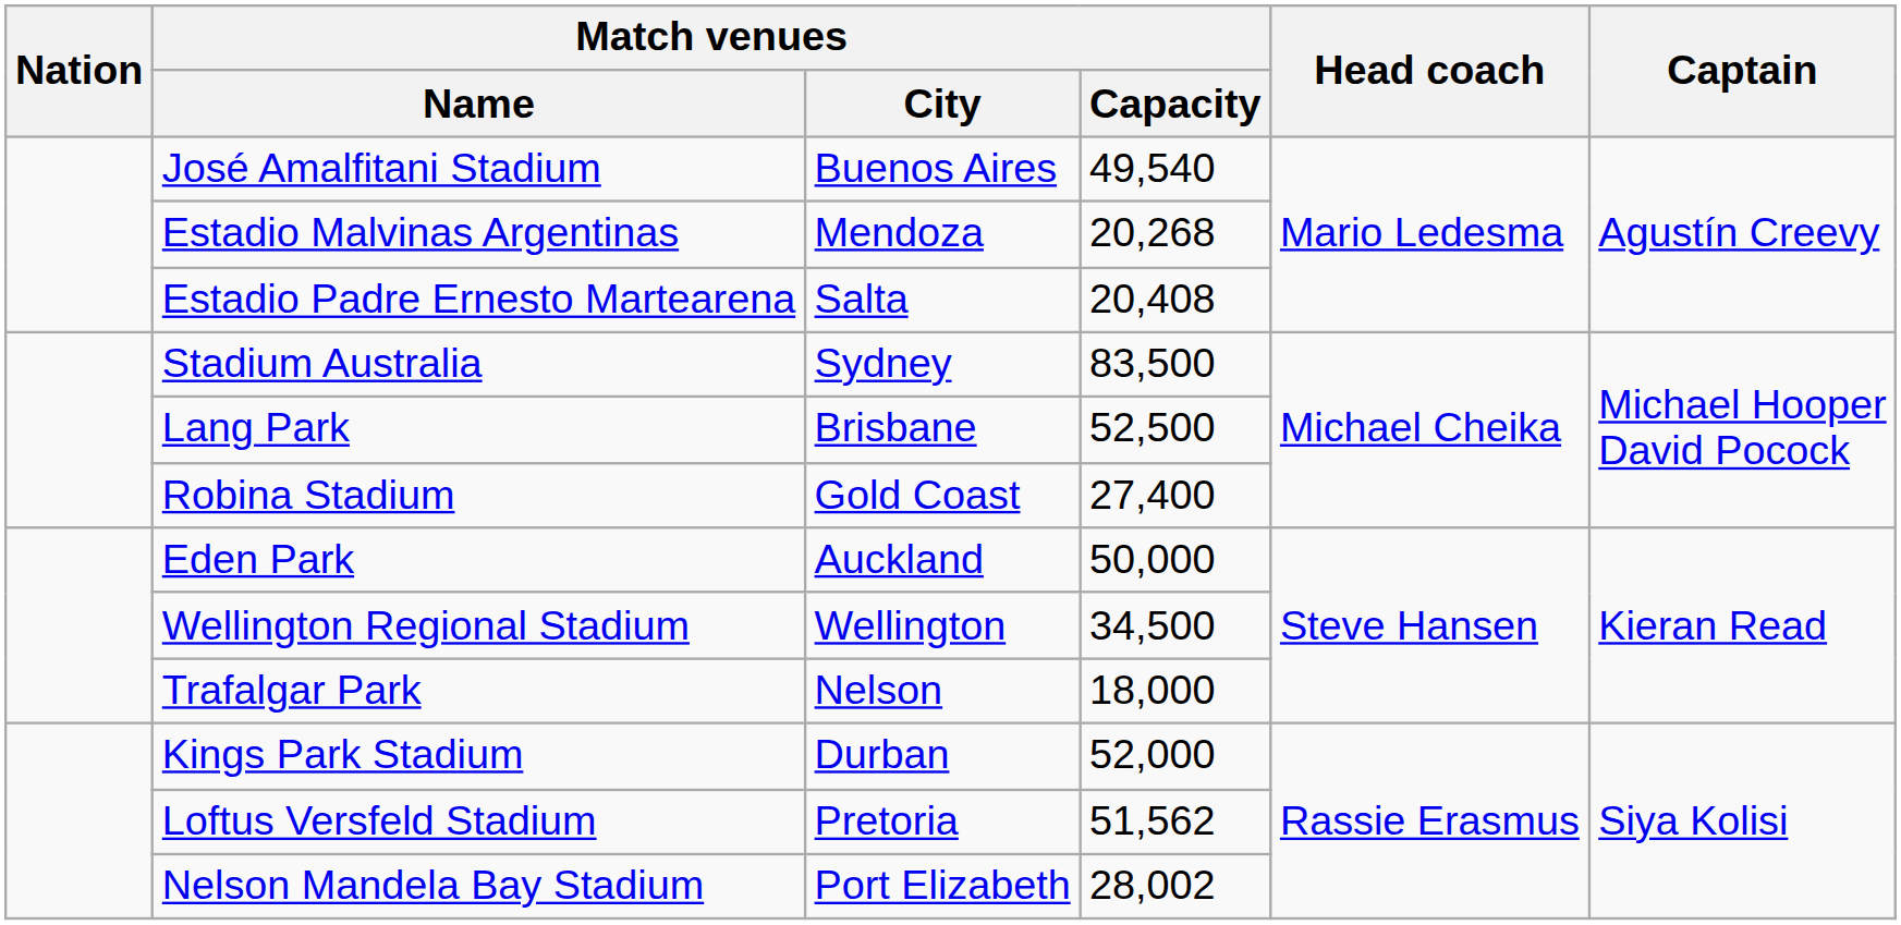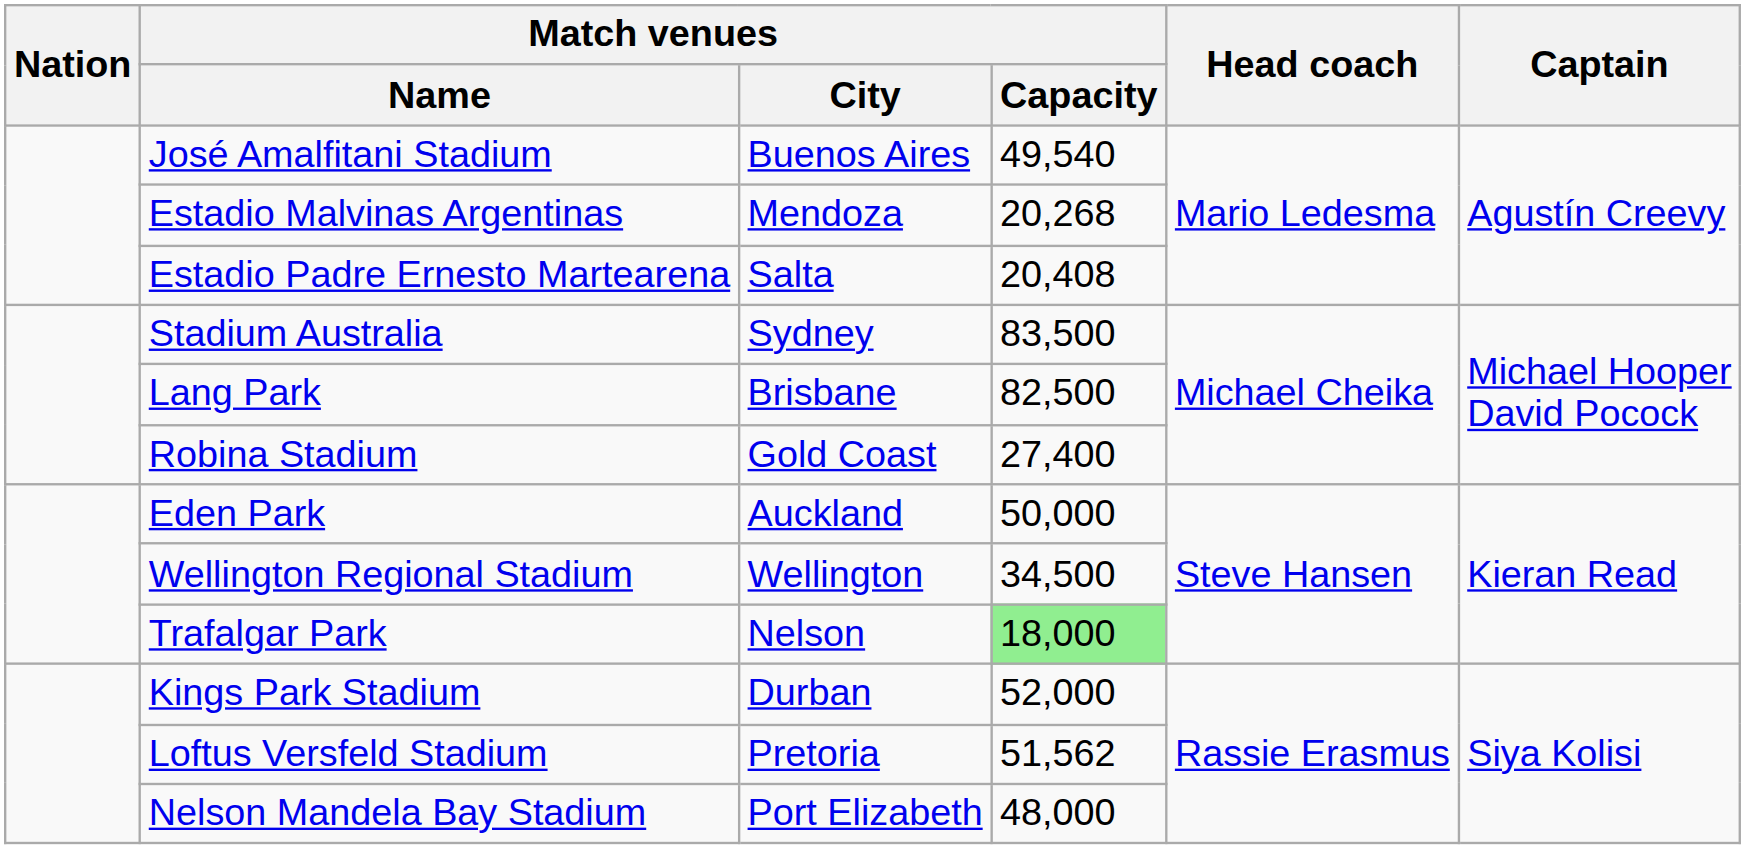Lang Park | Match venues / Capacity: 52,500 -> 82,500
Trafalgar Park | Match venues / Capacity: no background -> lightgreen background
Nelson Mandela Bay Stadium | Match venues / Capacity: 28,002 -> 48,000
